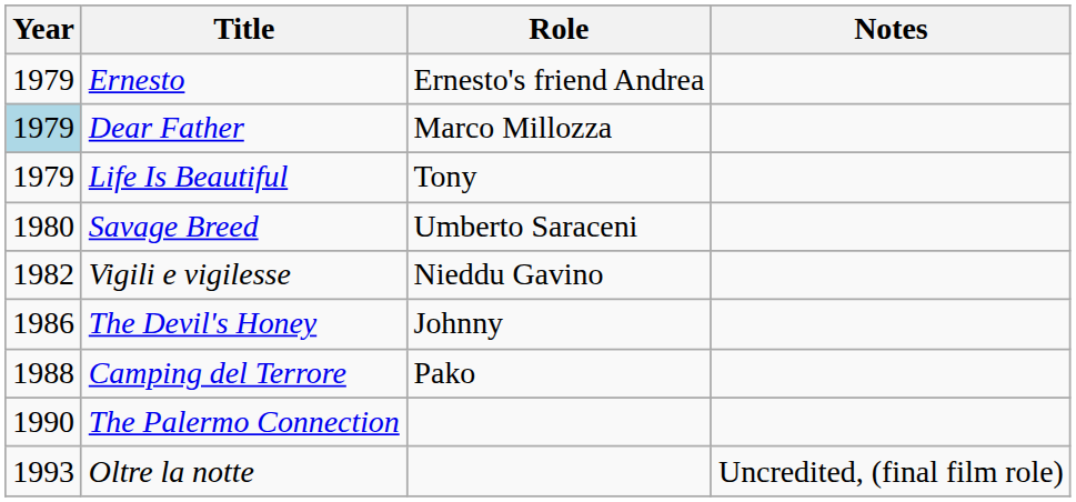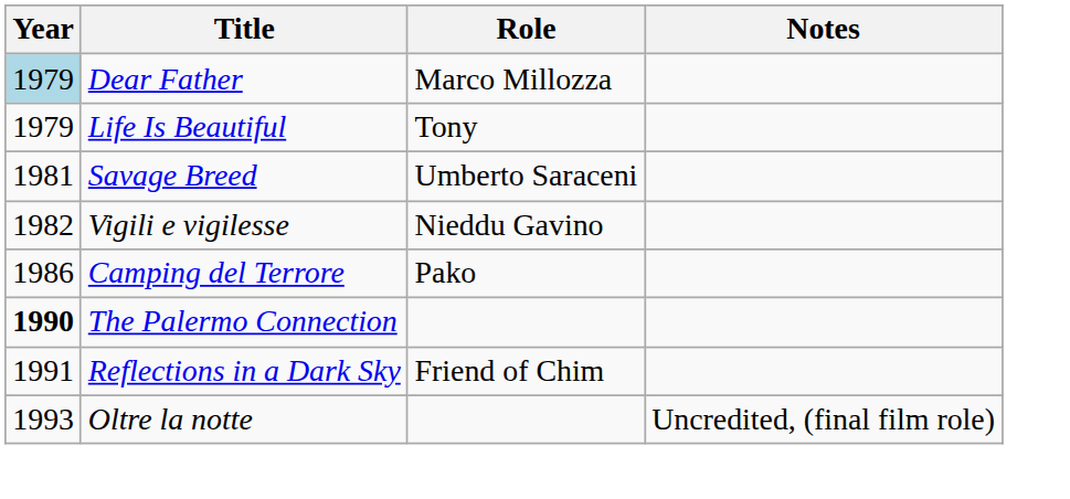- row: 1979 | Ernesto | Ernesto's friend Andrea
Savage Breed | Year: 1980 -> 1981
- row: 1986 | The Devil's Honey | Johnny
Camping del Terrore | Year: 1988 -> 1986
The Palermo Connection | Year: normal -> bold
+ row: 1991 | Reflections in a Dark Sky | Friend of Chim
